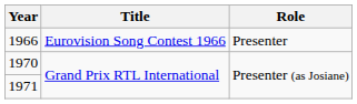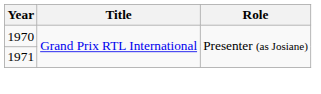- row: 1966 | Eurovision Song Contest 1966 | Presenter
